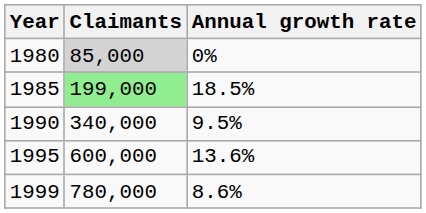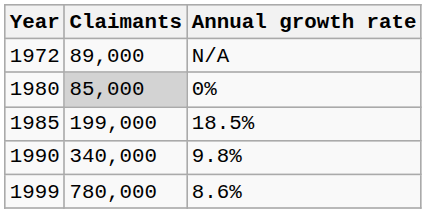+ row: 1972 | 89,000 | N/A
1985 | Claimants: lightgreen background -> no background
1990 | Annual growth rate: 9.5% -> 9.8%
- row: 1995 | 600,000 | 13.6%
